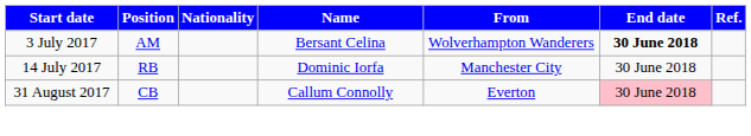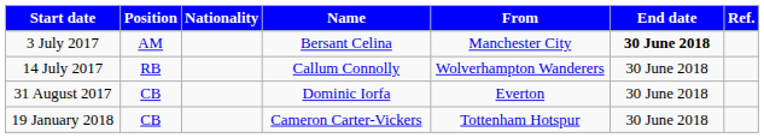3 July 2017 | From: Wolverhampton Wanderers -> Manchester City
14 July 2017 | Name: Dominic Iorfa -> Callum Connolly
14 July 2017 | From: Manchester City -> Wolverhampton Wanderers
31 August 2017 | Name: Callum Connolly -> Dominic Iorfa
31 August 2017 | End date: pink background -> no background
+ row: 19 January 2018 | CB | Cameron Carter-Vickers | Tottenham Hotspur | 30 June 2018
